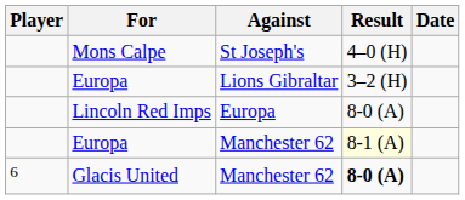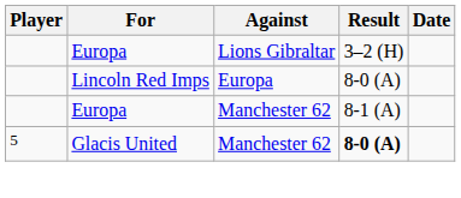- row: Mons Calpe | St Joseph's | 4–0 (H)
Europa / Manchester 62 | Result: lightyellow background -> no background
Glacis United | Player: 6 -> 5
